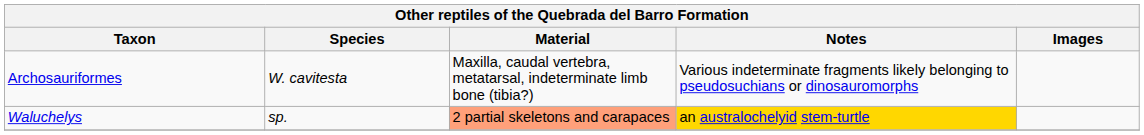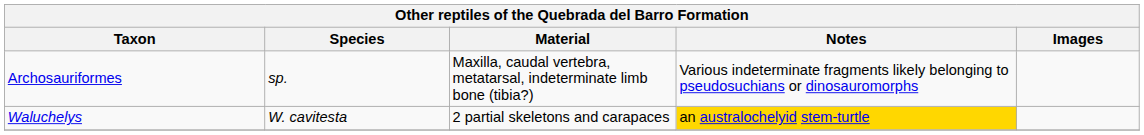Archosauriformes | Species: W. cavitesta -> sp.
Waluchelys | Species: sp. -> W. cavitesta
Waluchelys | Material: lightsalmon background -> no background
